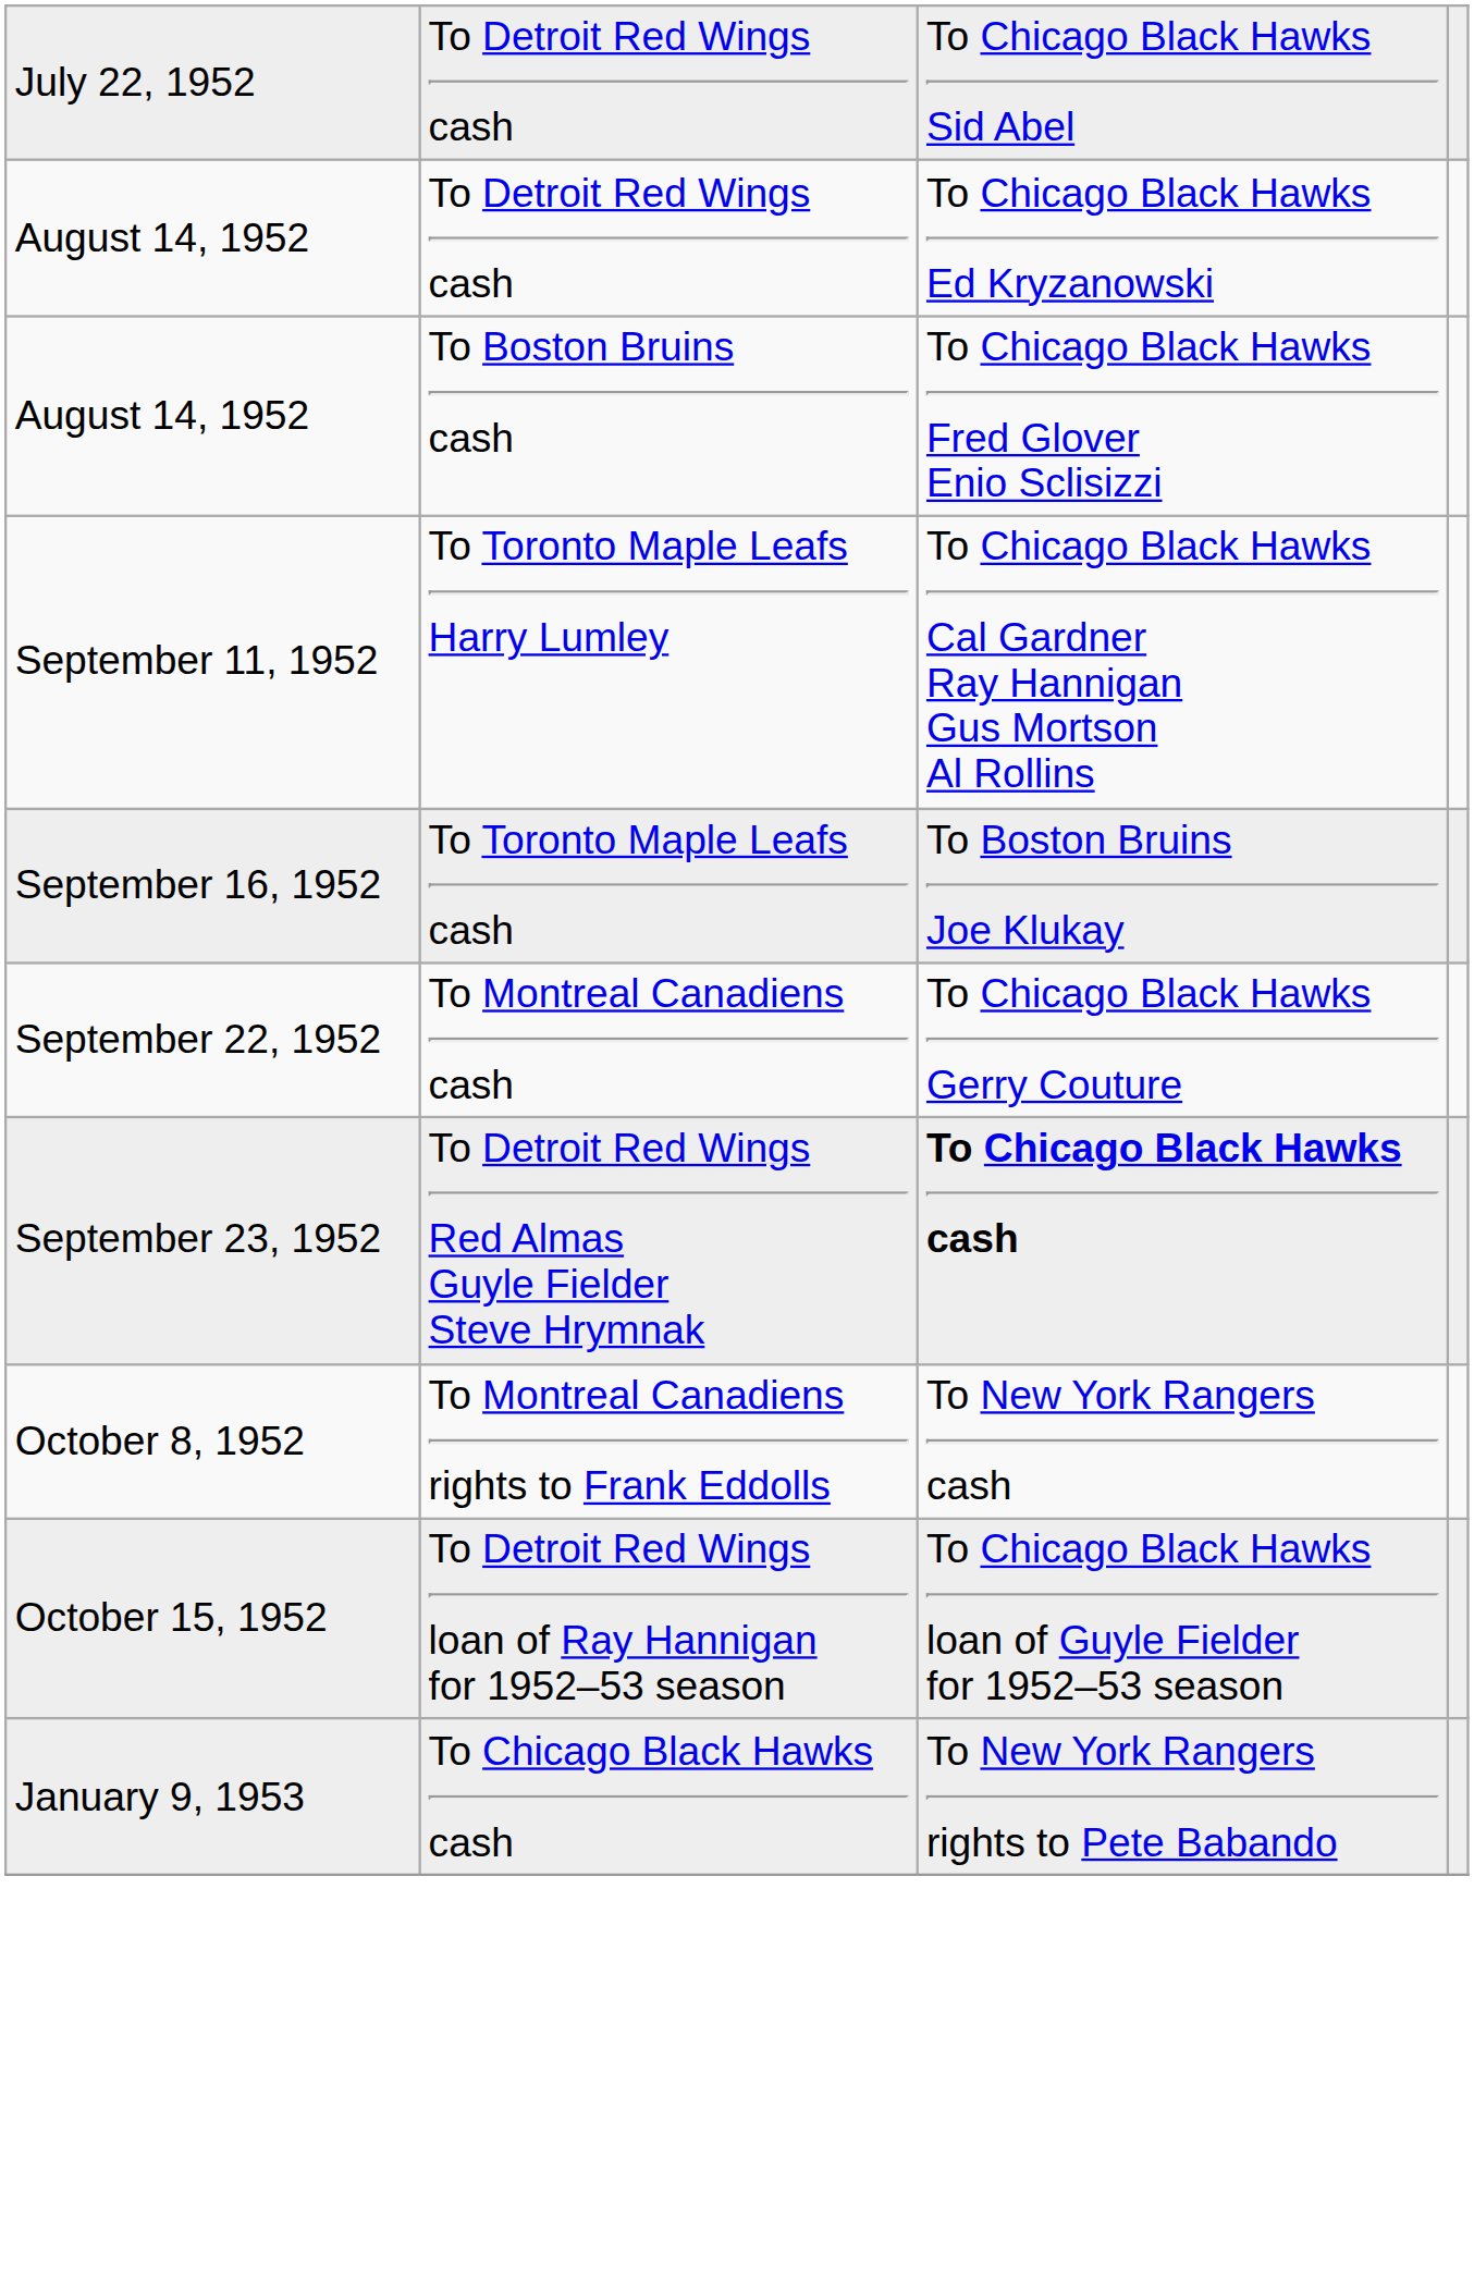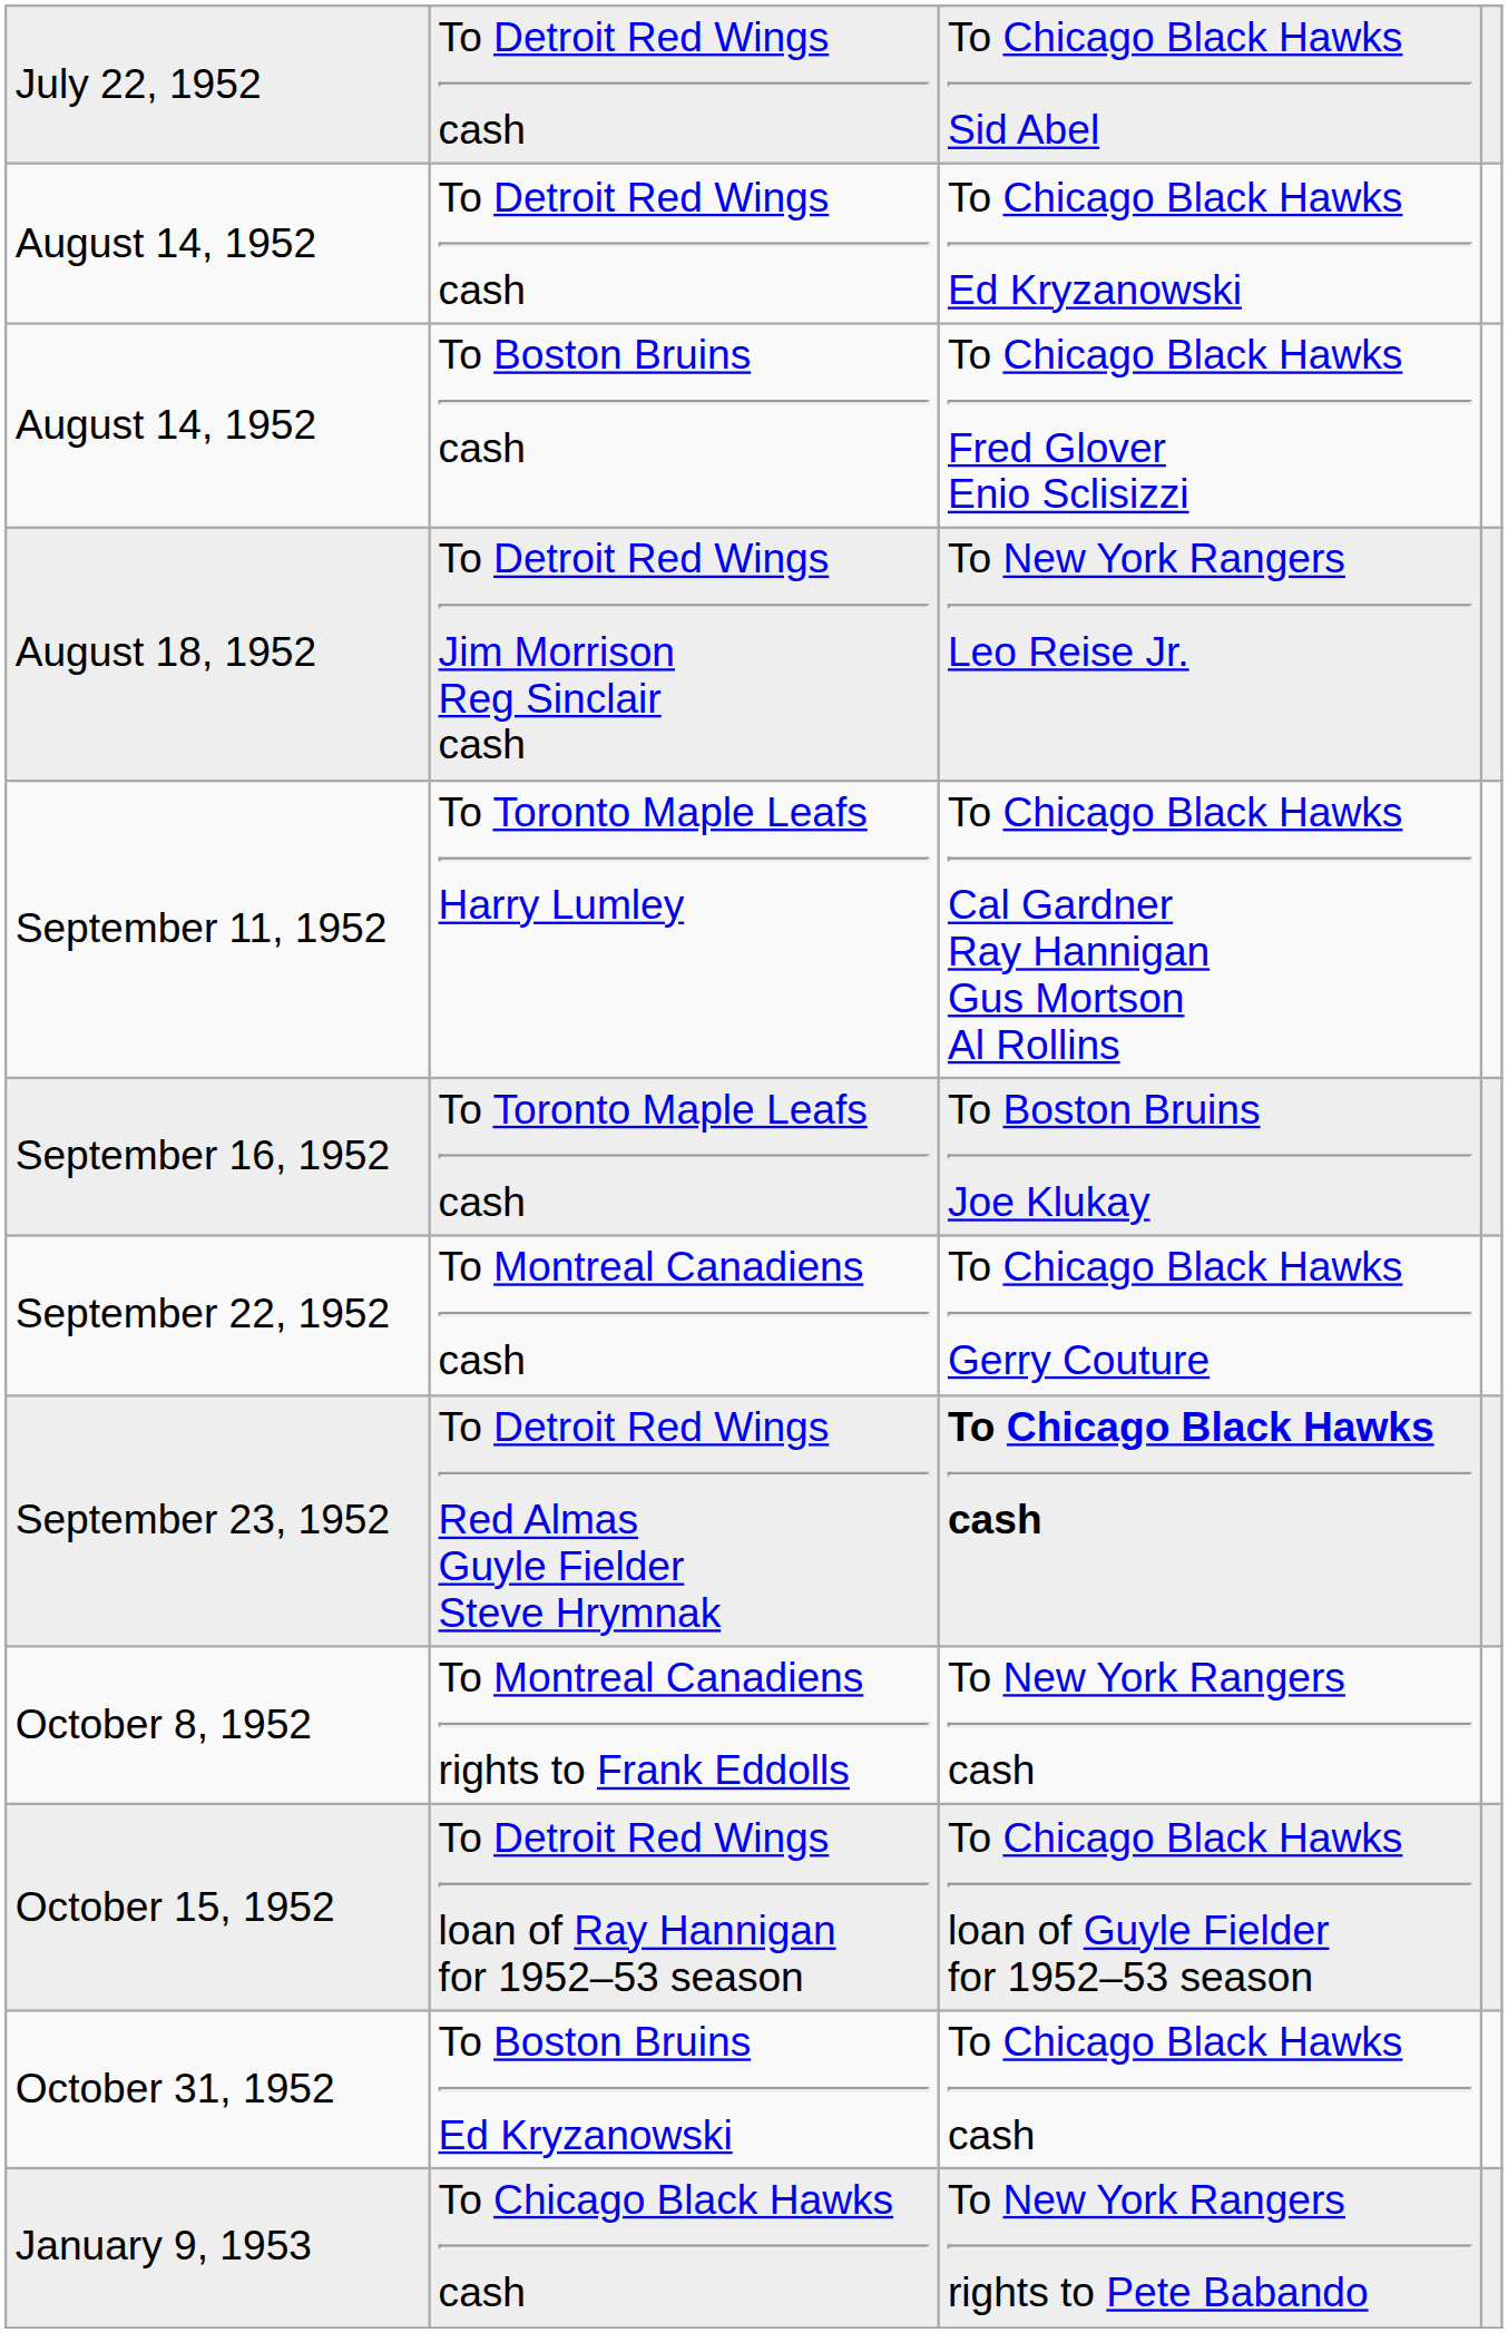+ row: August 18, 1952 | To Detroit Red Wings Jim Morrison Reg Sinclair cash | To New York Rangers Leo Reise Jr.
+ row: October 31, 1952 | To Boston Bruins Ed Kryzanowski | To Chicago Black Hawks cash
